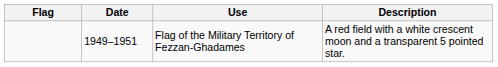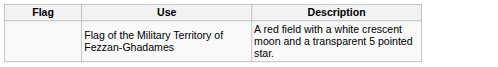- column: Date | 1949–1951
